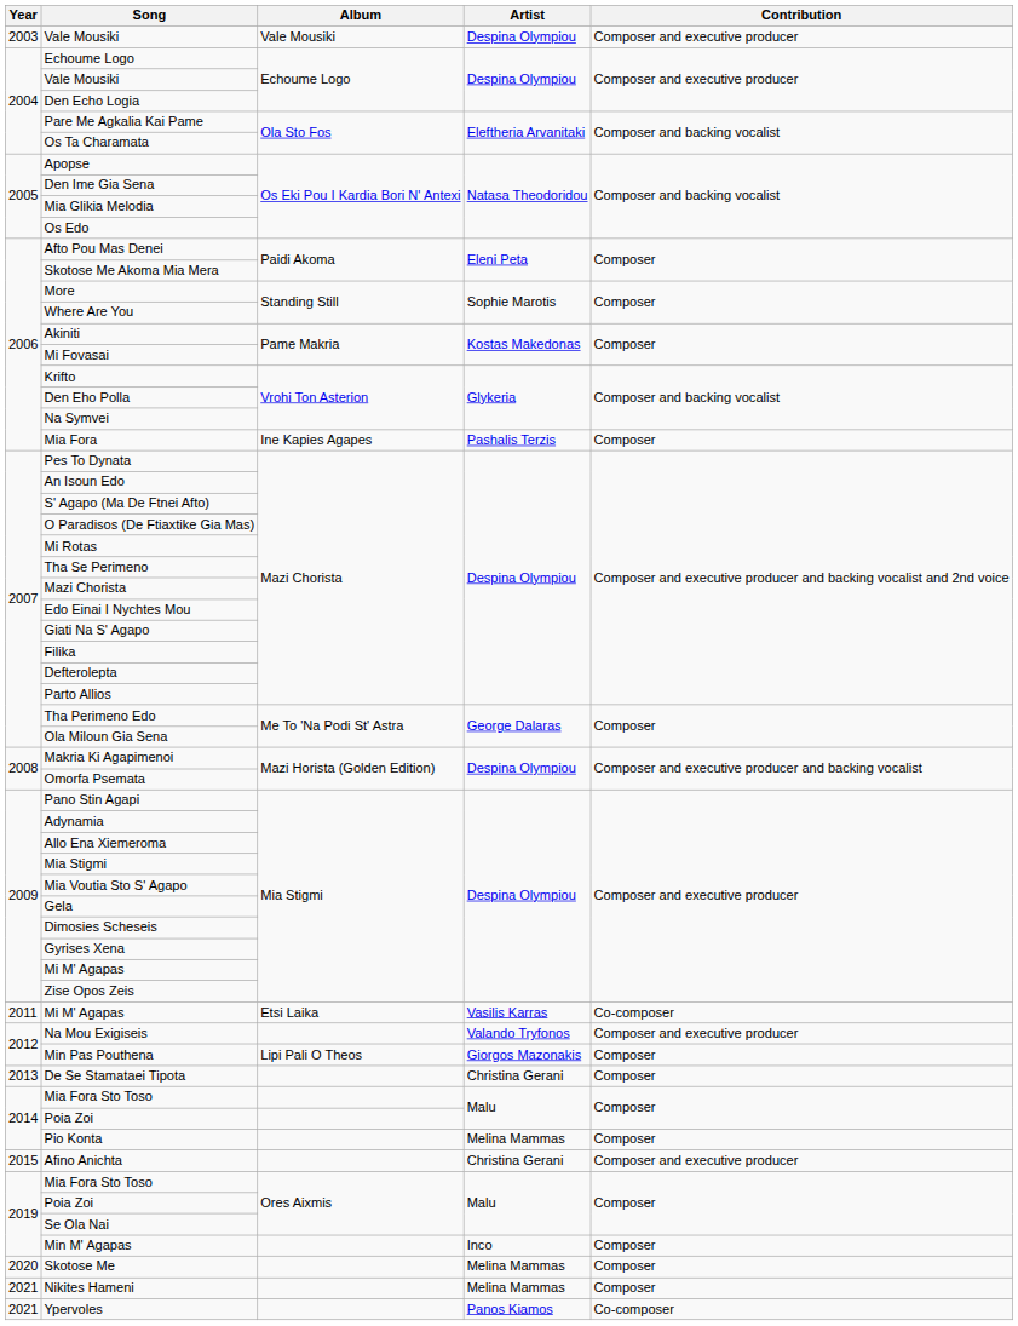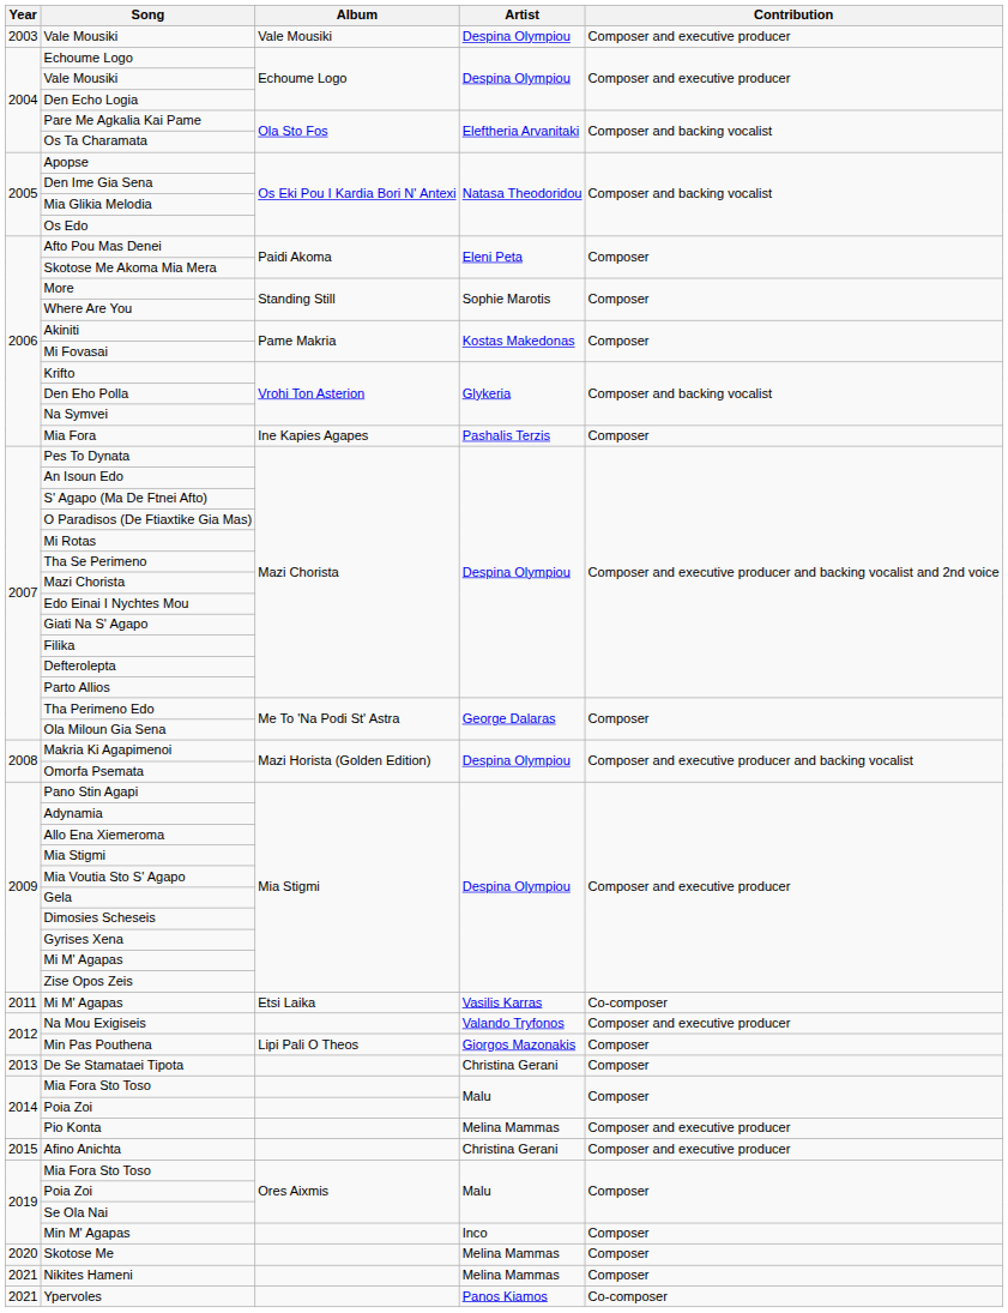Pio Konta | Contribution: Composer -> Composer and executive producer
